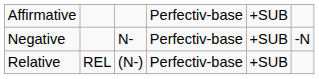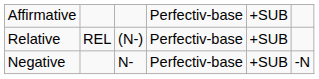rows swapped: Negative <-> Relative
